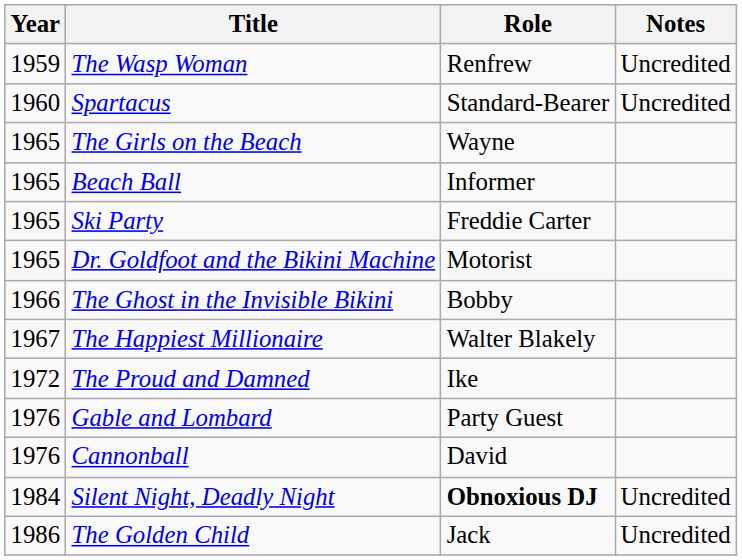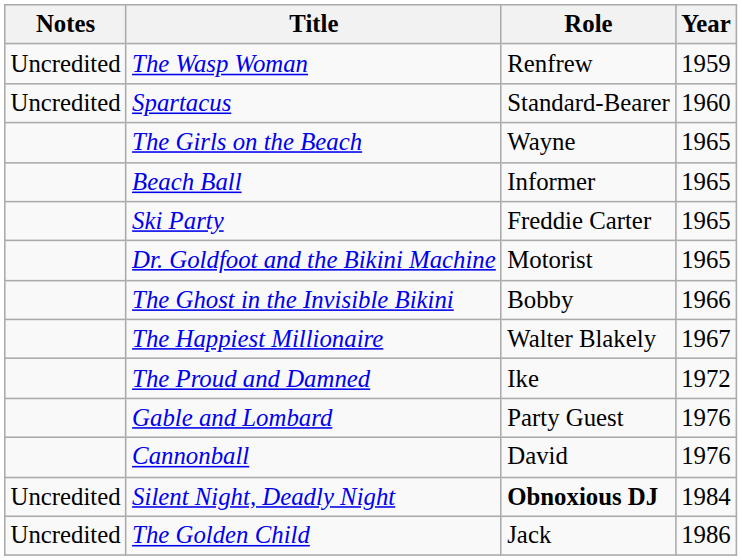columns swapped: Year <-> Notes
